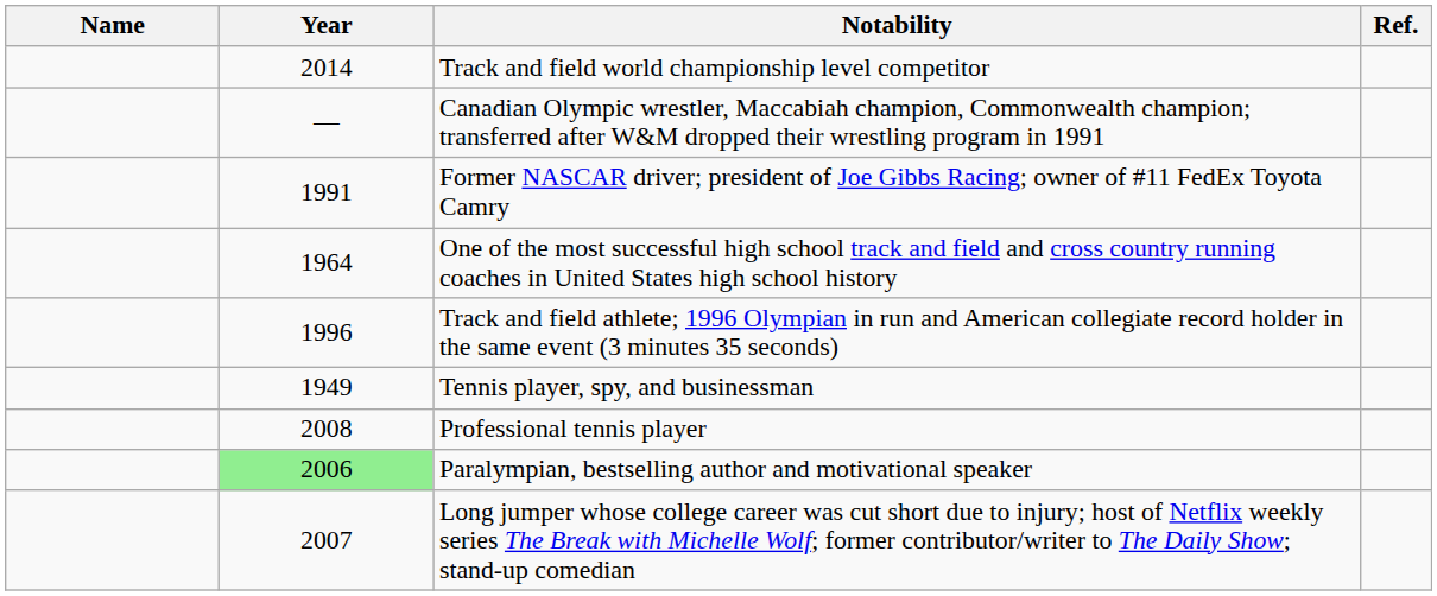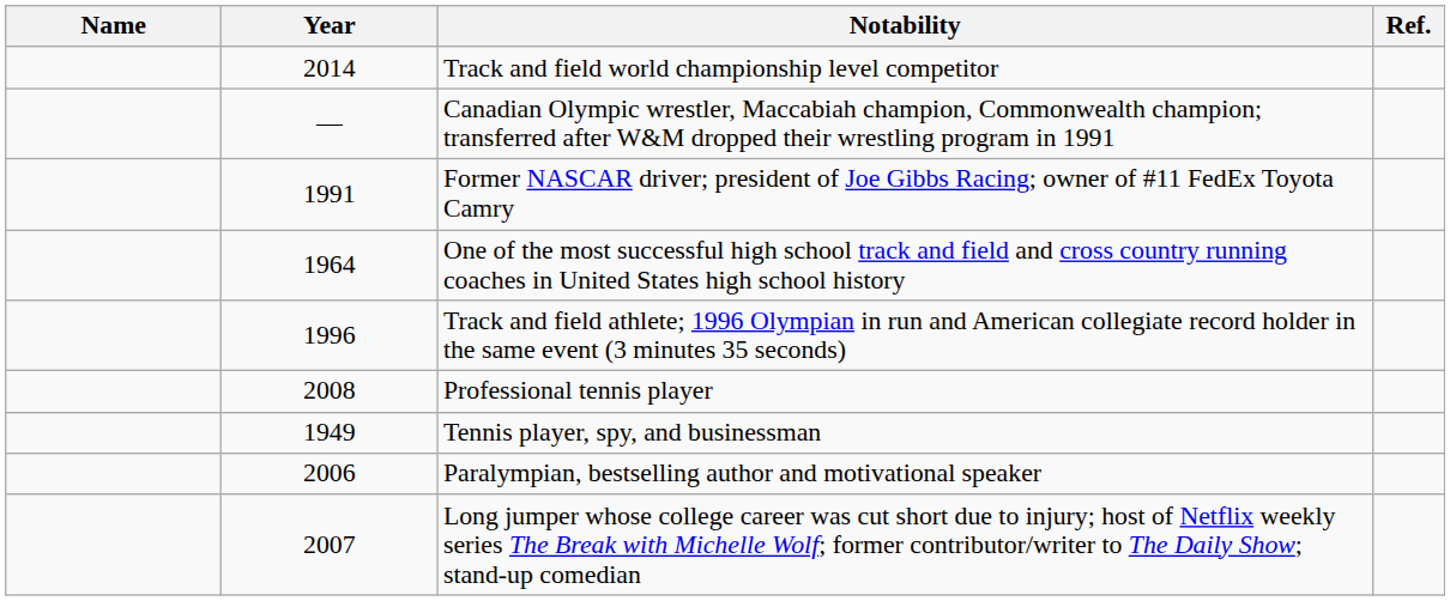rows swapped: Tennis player, spy, and businessman <-> Professional tennis player
Paralympian, bestselling author and motivational speaker | Year: lightgreen background -> no background
